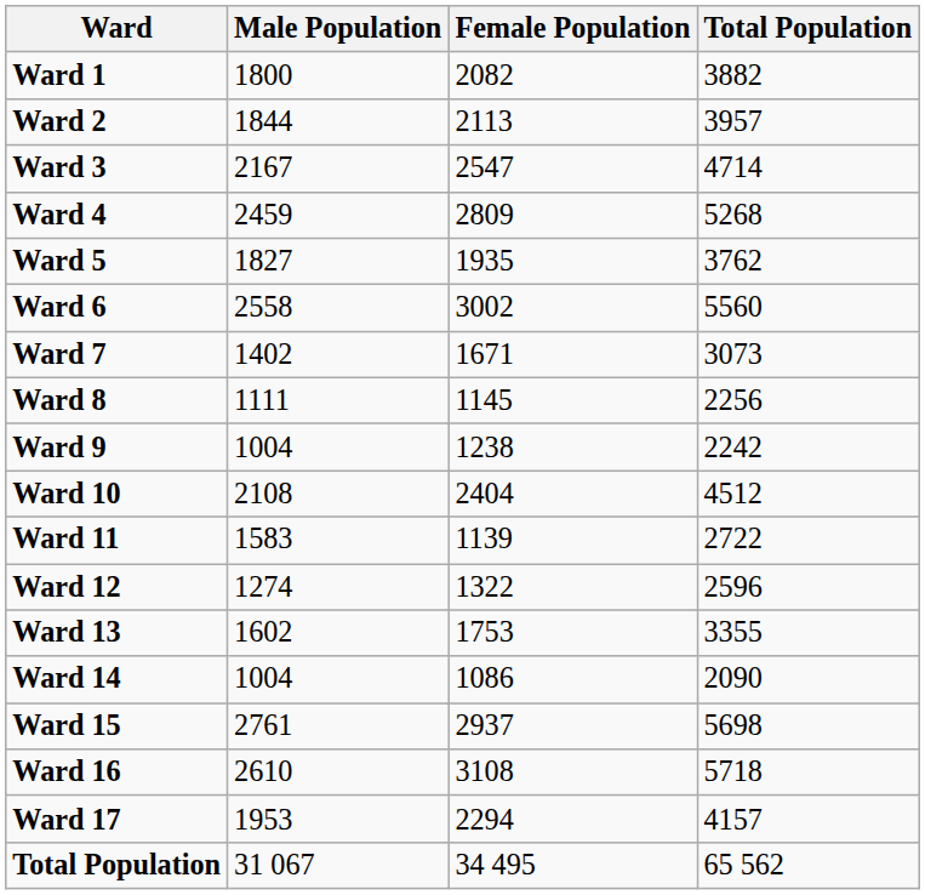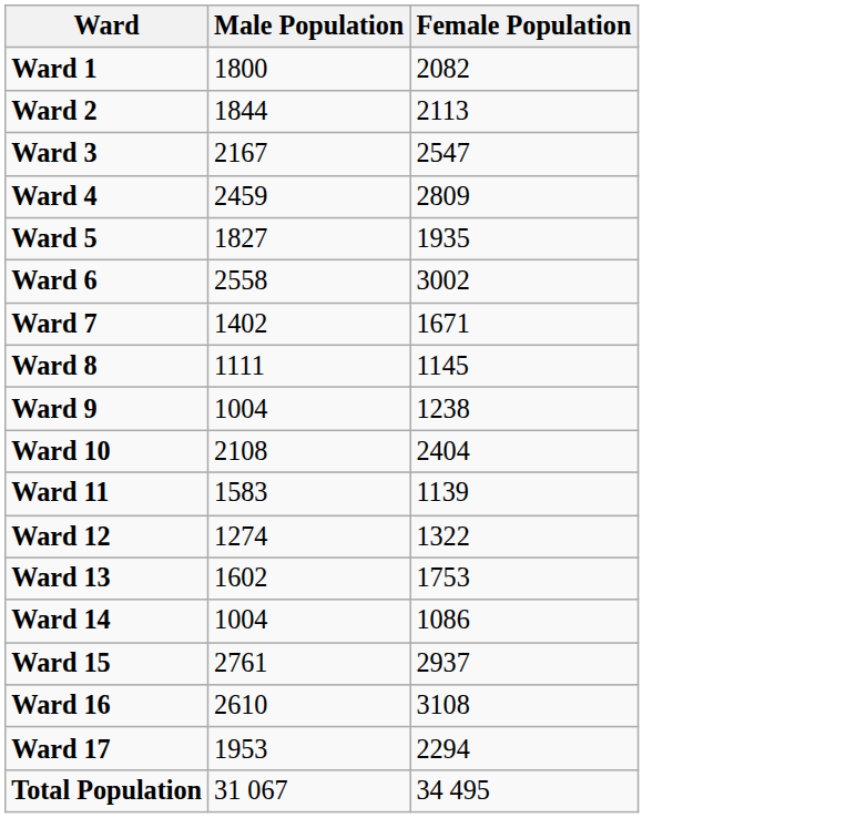- column: Total Population | 3882 | 3957 | 4714 | 5268 | 3762 | 5560 | 3073 | 2256 | 2242 | 4512 | 2722 | 2596 | 3355 | 2090 | 5698 | 5718 | 4157 | 65 562
